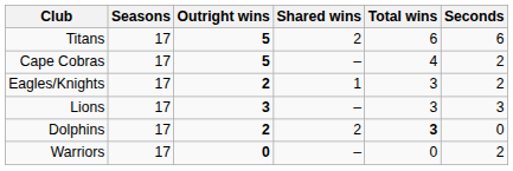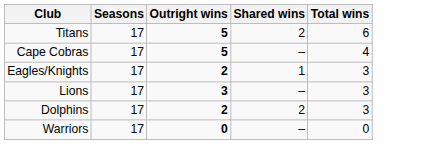- column: Seconds | 6 | 2 | 2 | 3 | 0 | 2
Dolphins | Total wins: bold -> normal
